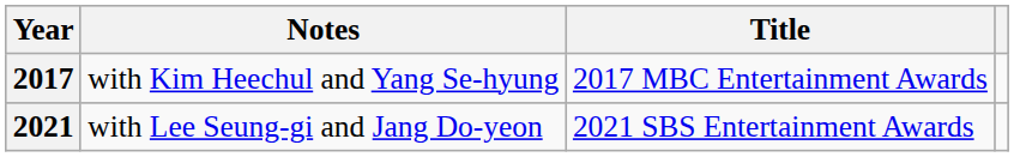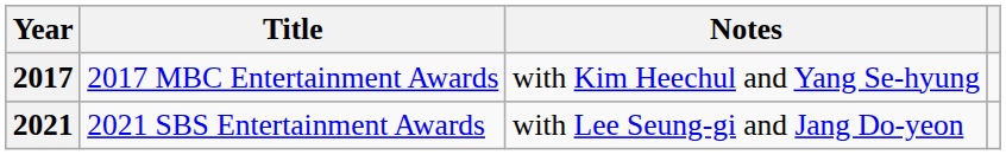columns swapped: Title <-> Notes
